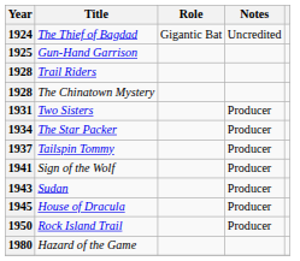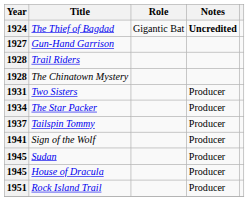The Thief of Bagdad | Notes: normal -> bold
Gun-Hand Garrison | Year: 1925 -> 1927
Sudan | Year: 1943 -> 1945
Rock Island Trail | Year: 1950 -> 1951
- row: 1980 | Hazard of the Game
